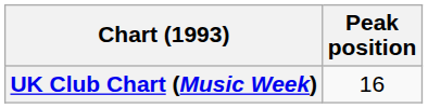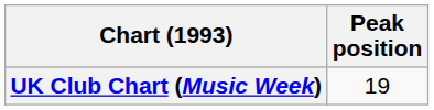UK Club Chart (Music Week) | Peak position: 16 -> 19
